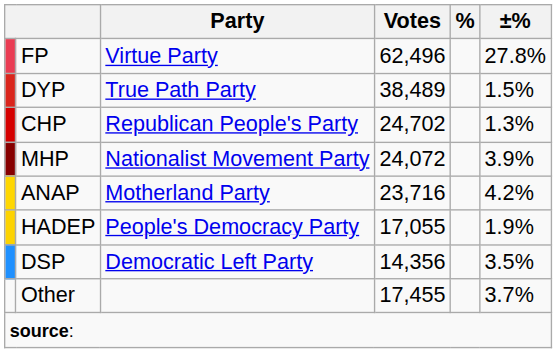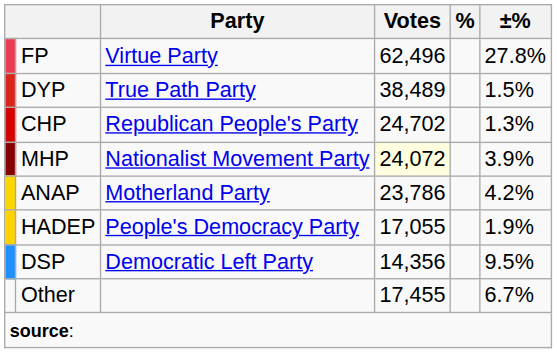MHP | Votes: no background -> lightyellow background
ANAP | Votes: 23,716 -> 23,786
DSP | ±%: 3.5% -> 9.5%
Other | ±%: 3.7% -> 6.7%
